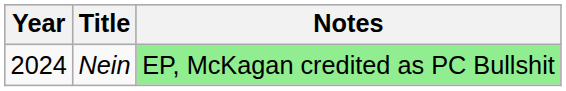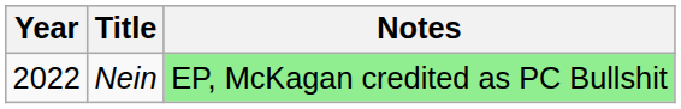Nein | Year: 2024 -> 2022
